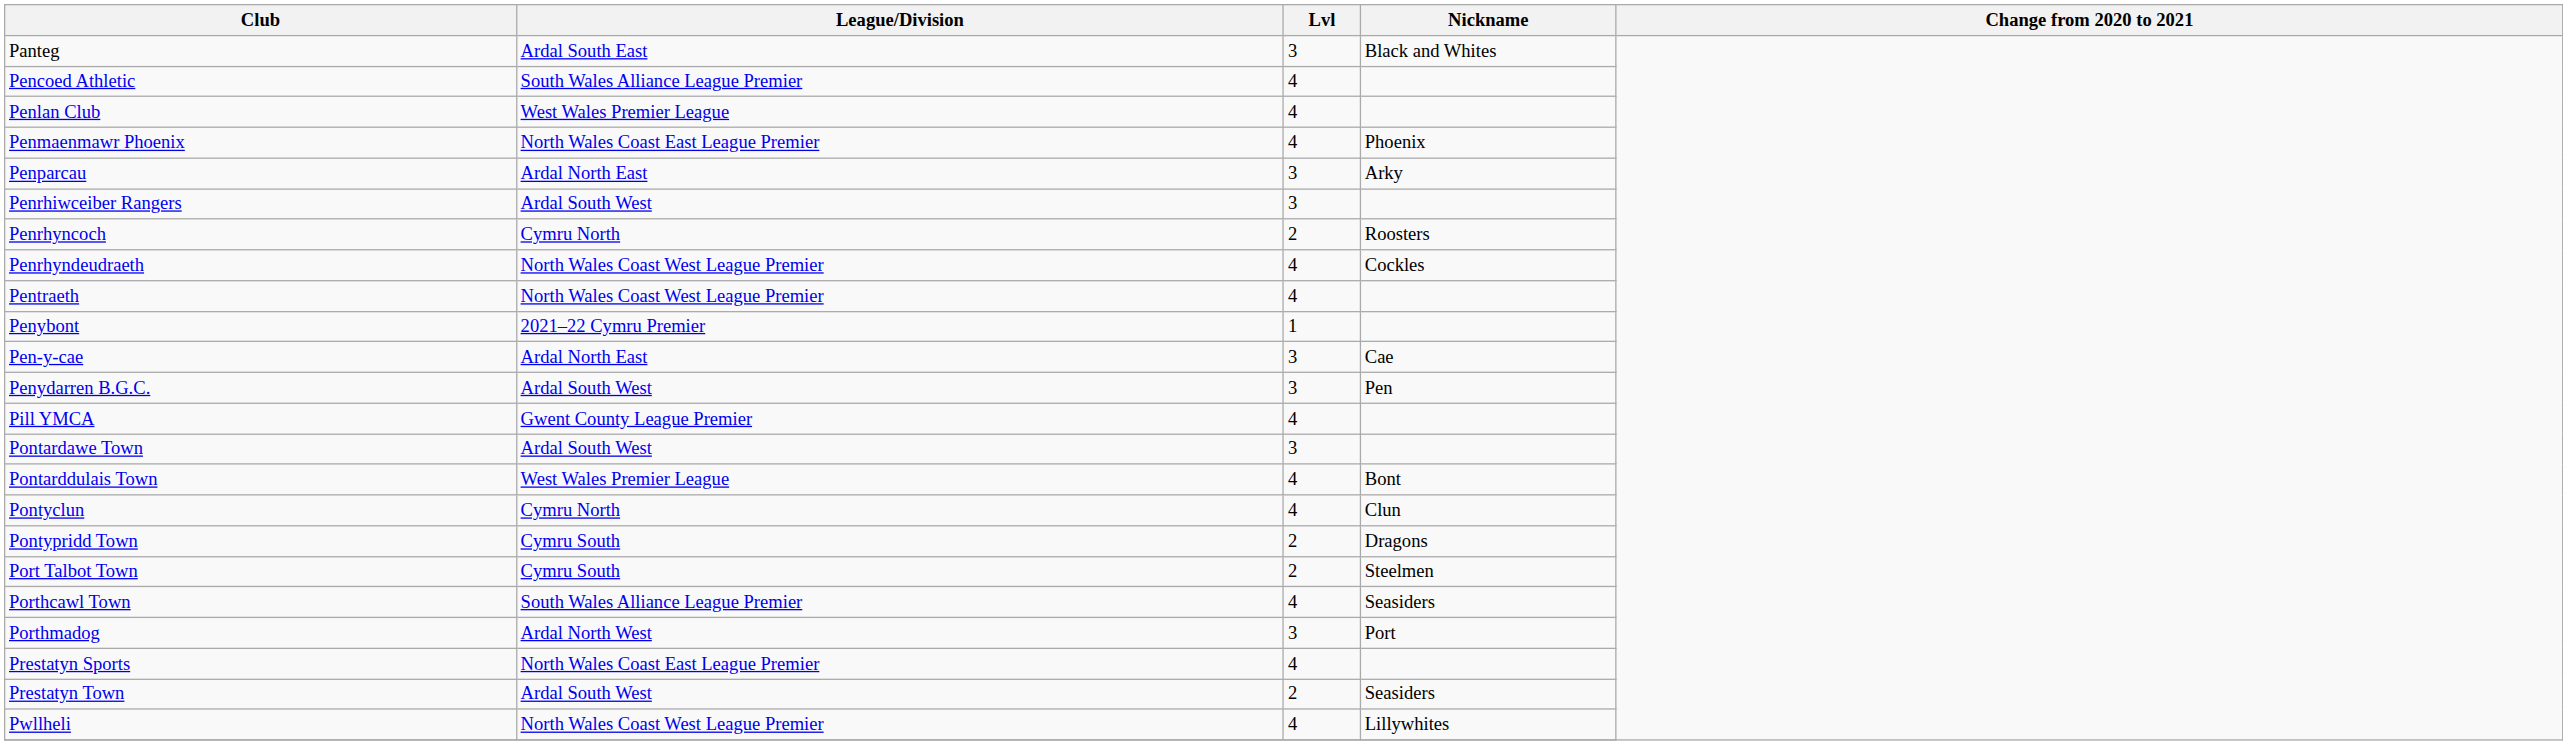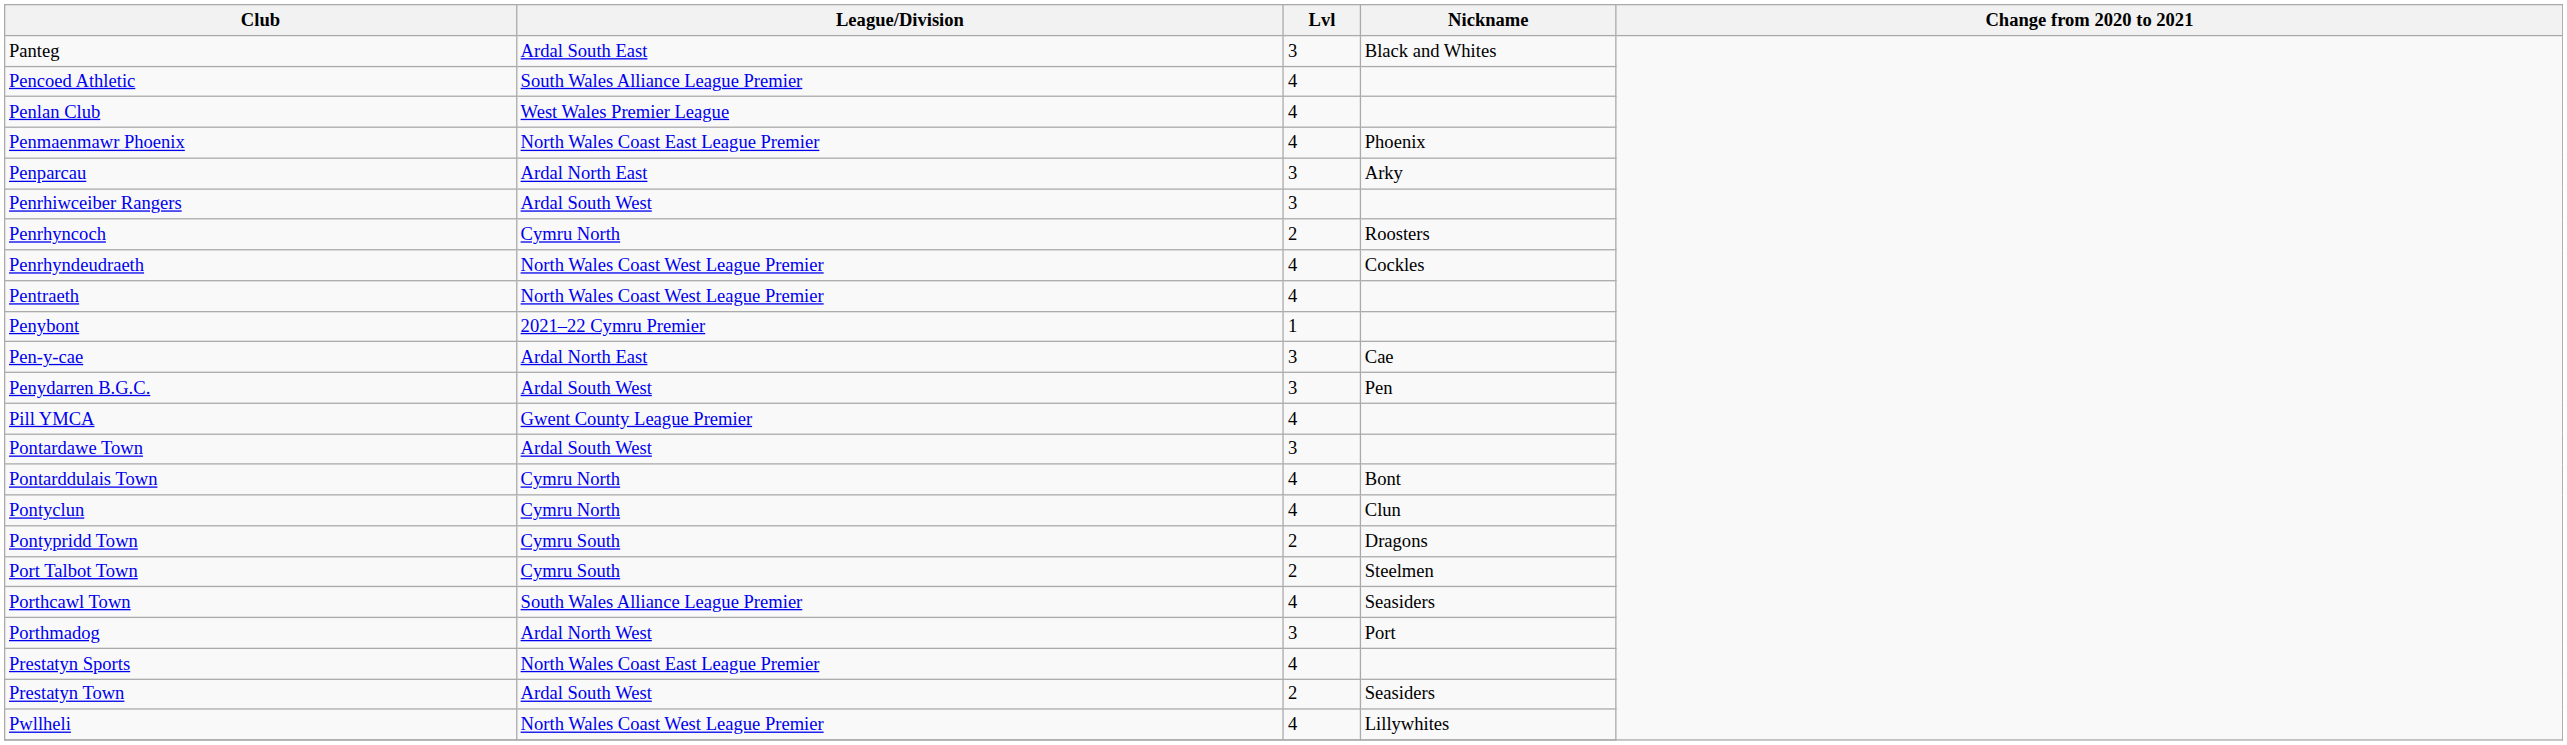Pontarddulais Town | League/Division: West Wales Premier League -> Cymru North
